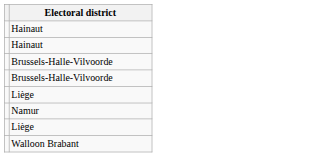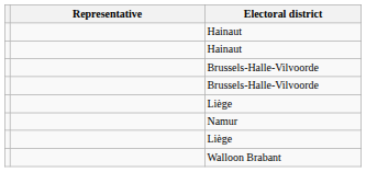+ column: Representative
